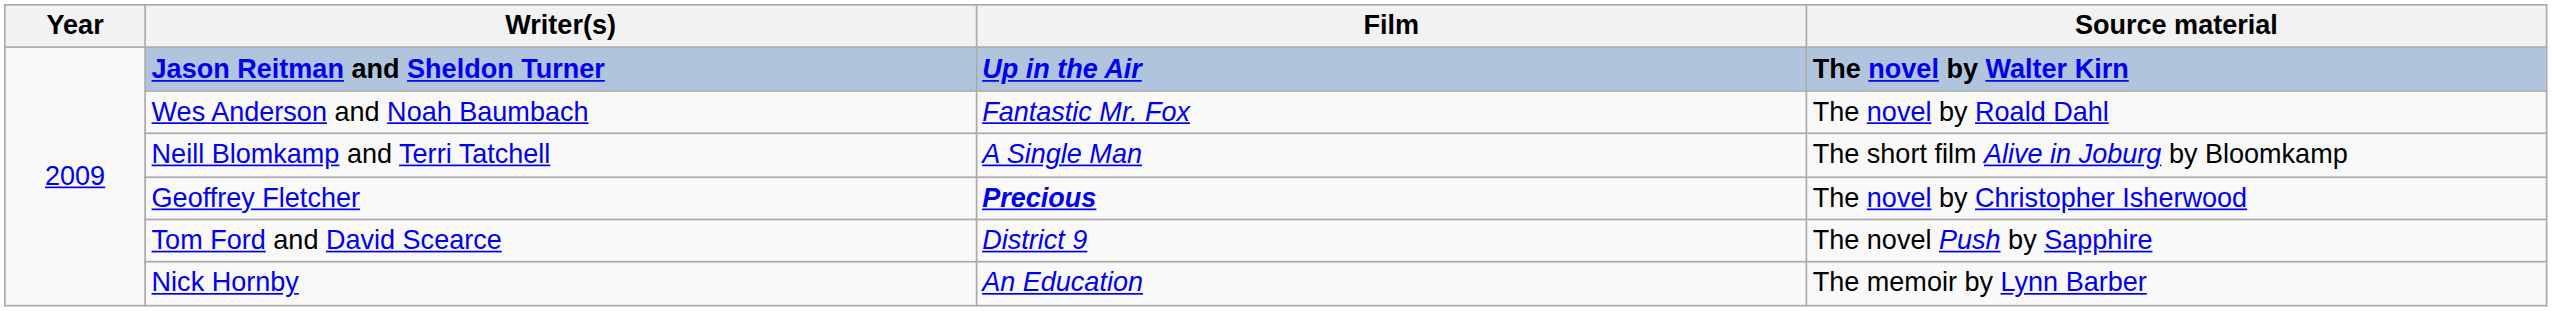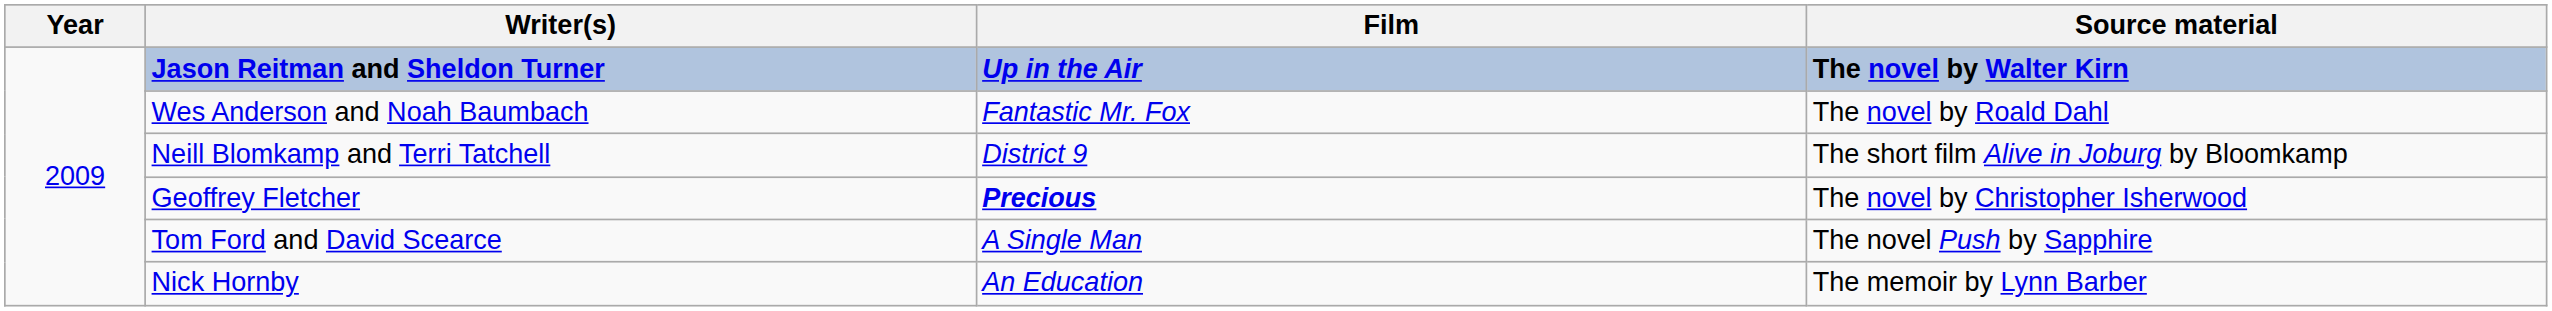Neill Blomkamp and Terri Tatchell | Film: A Single Man -> District 9
Tom Ford and David Scearce | Film: District 9 -> A Single Man
